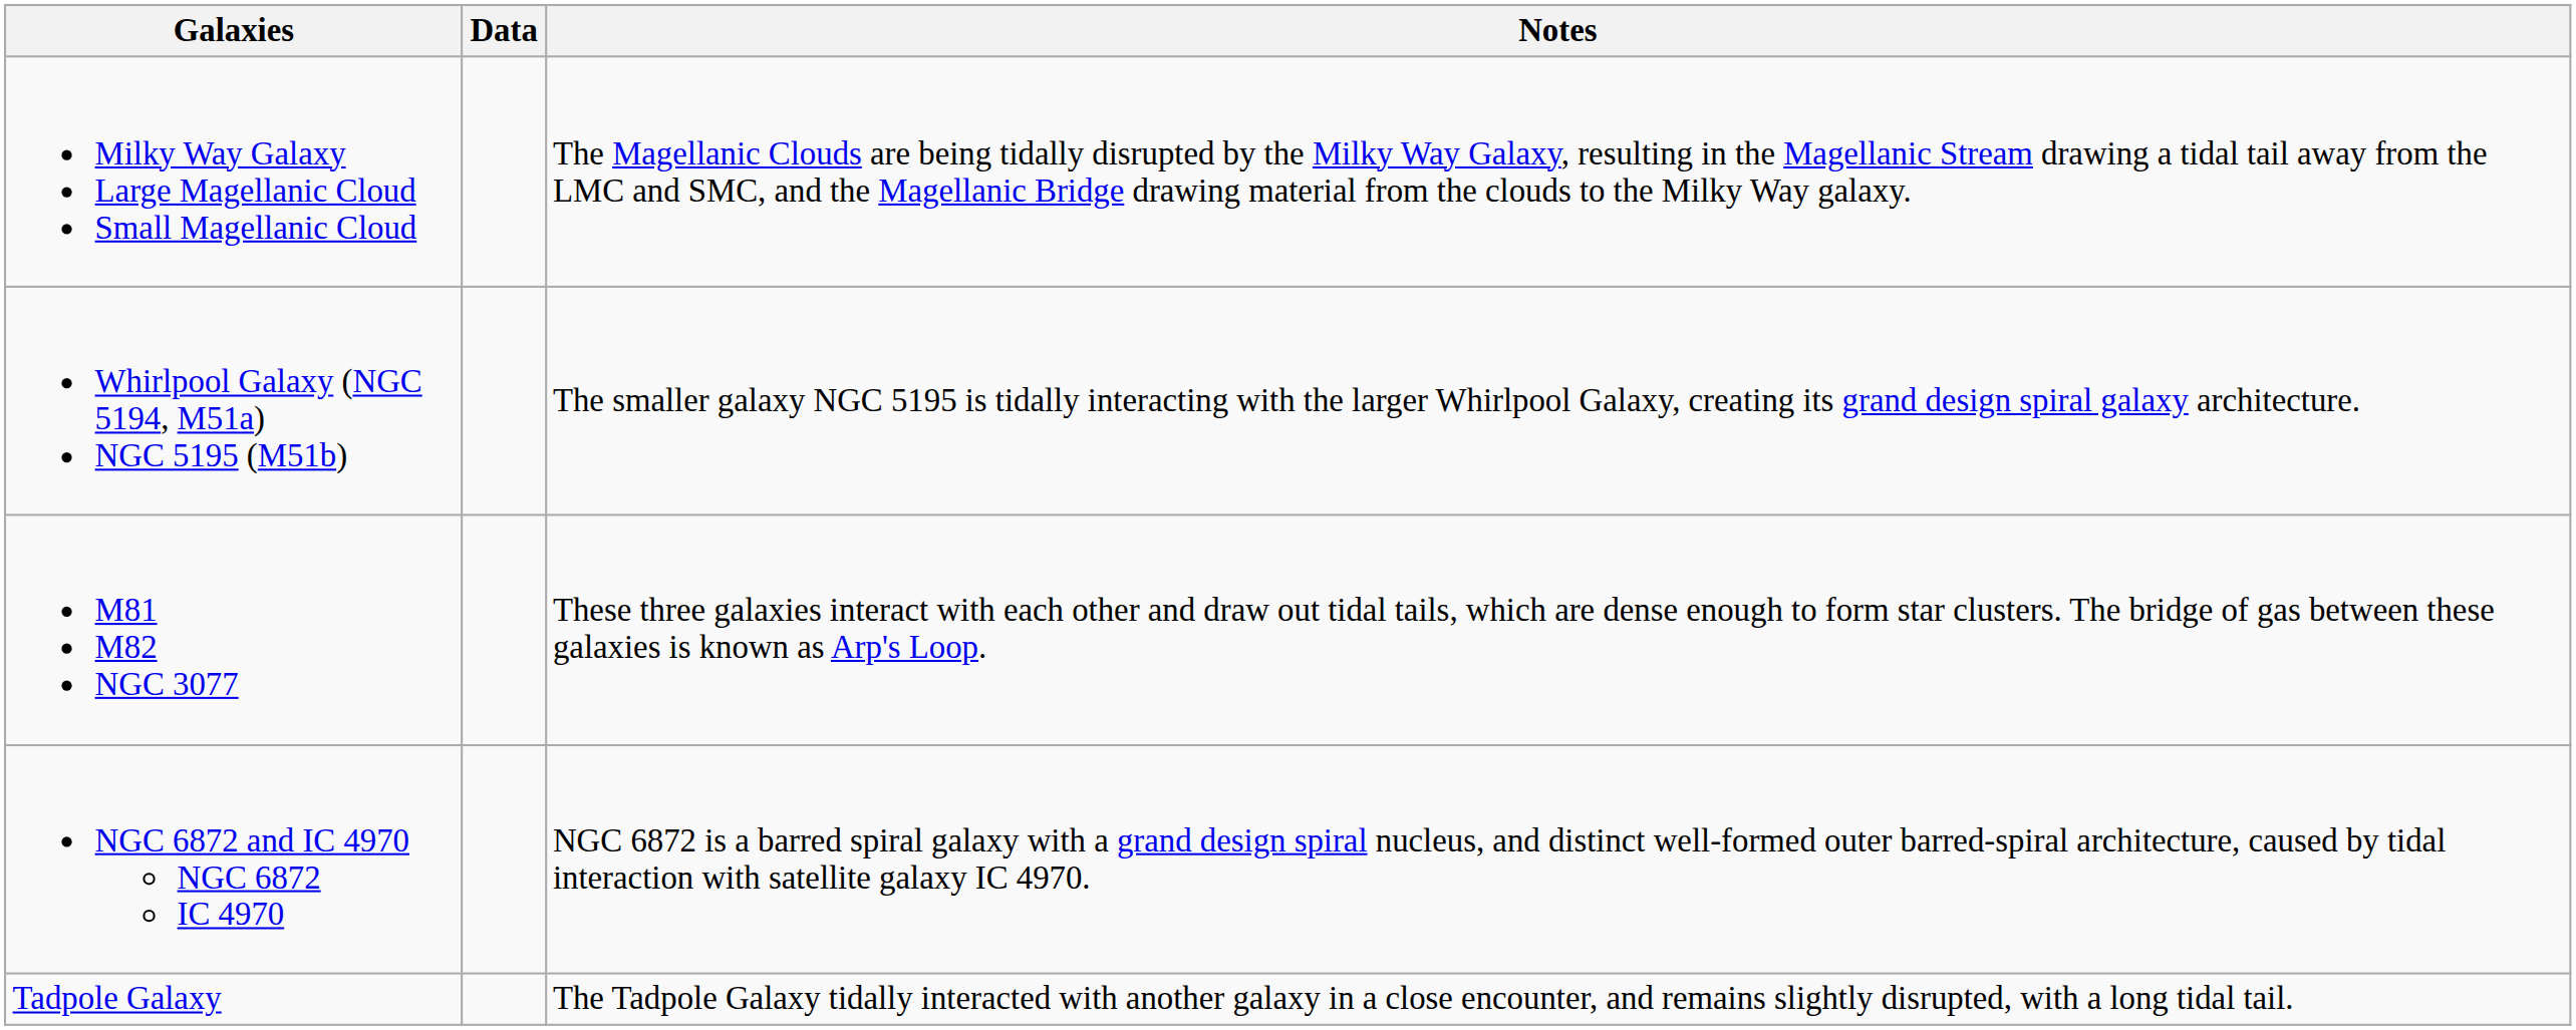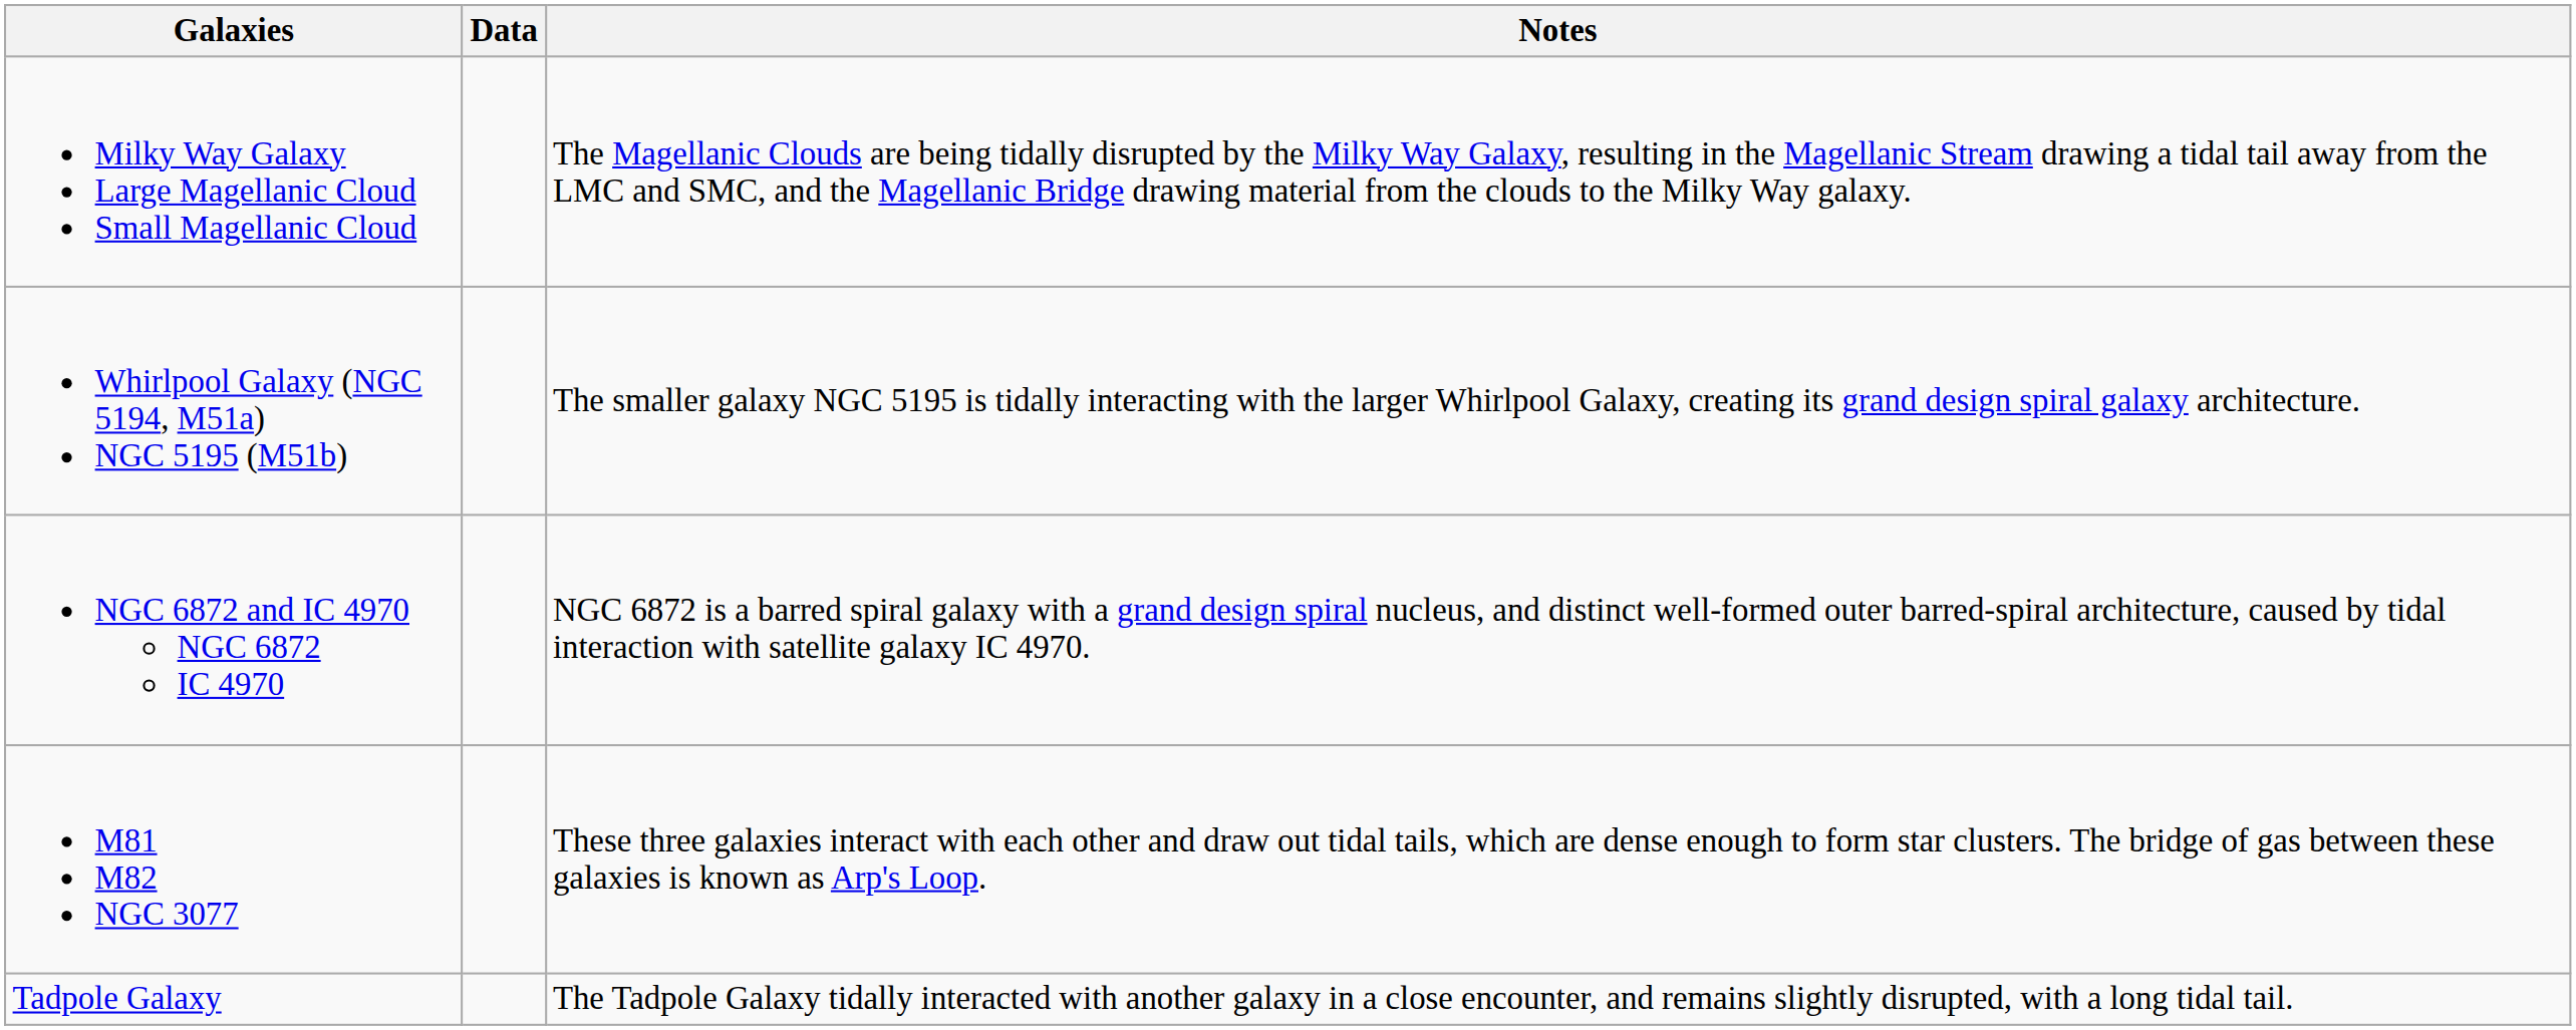rows swapped: M81 M82 NGC 3077 <-> NGC 6872 and IC 4970 NGC 6872 IC 4970
